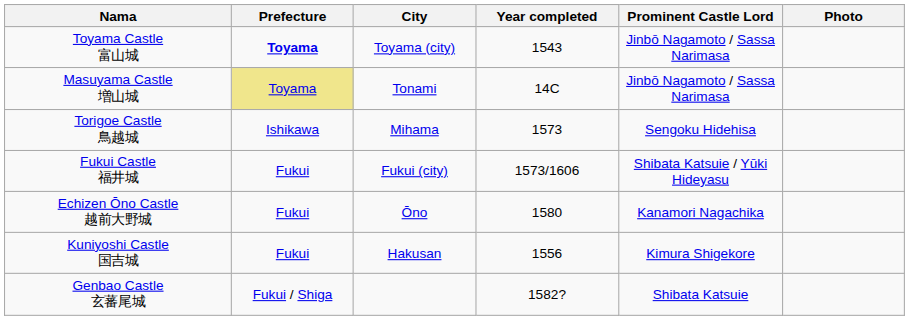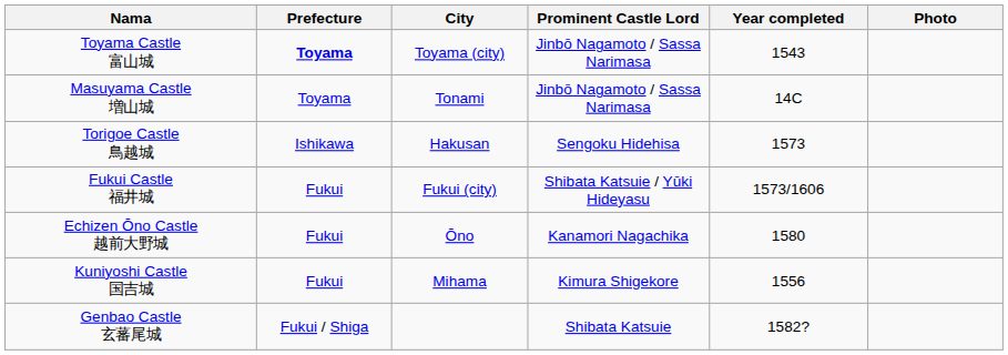columns swapped: Year completed <-> Prominent Castle Lord
Masuyama Castle 増山城 | Prefecture: khaki background -> no background
Torigoe Castle 鳥越城 | City: Mihama -> Hakusan
Kuniyoshi Castle 国吉城 | City: Hakusan -> Mihama
